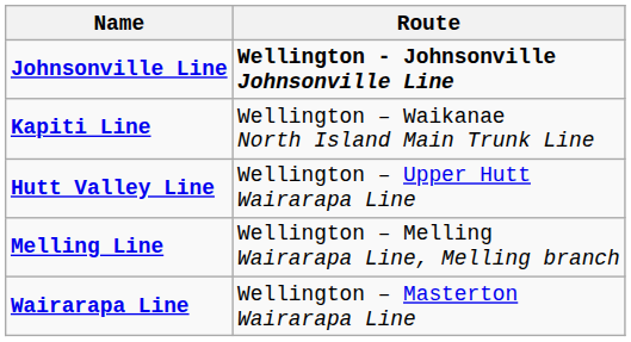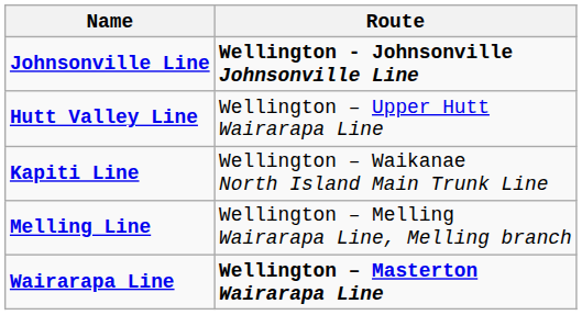rows swapped: Kapiti Line <-> Hutt Valley Line
Wairarapa Line | Route: normal -> bold
